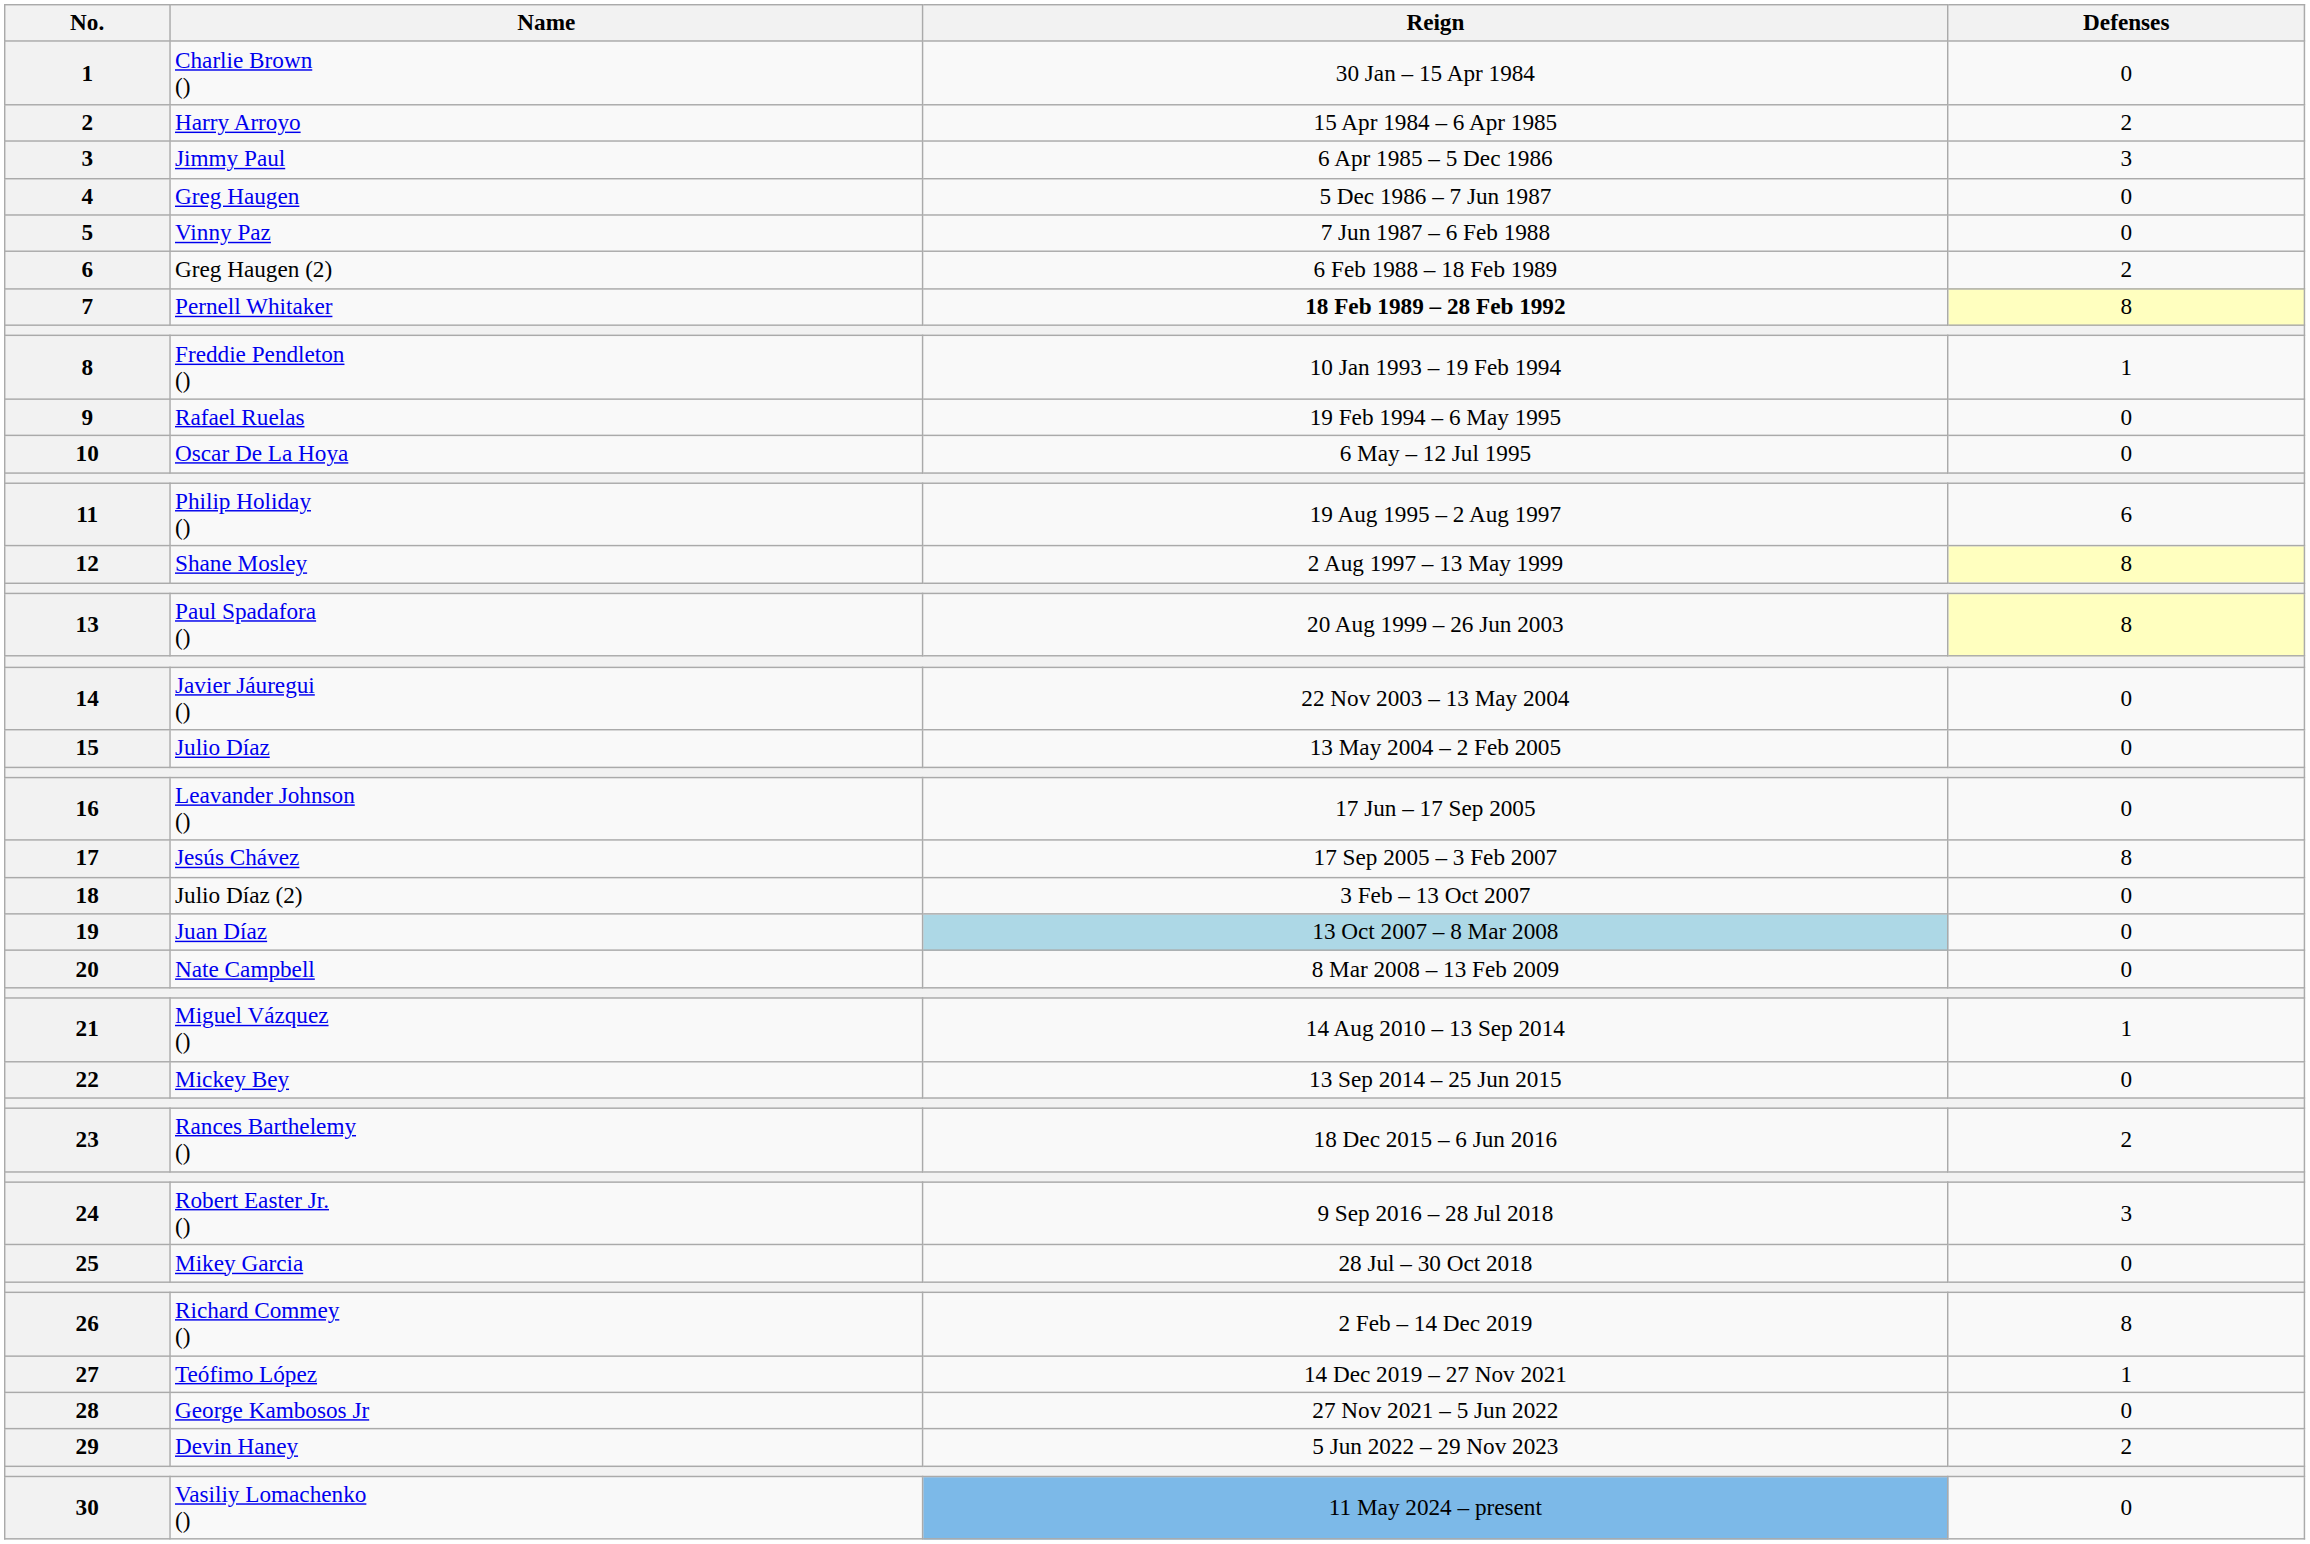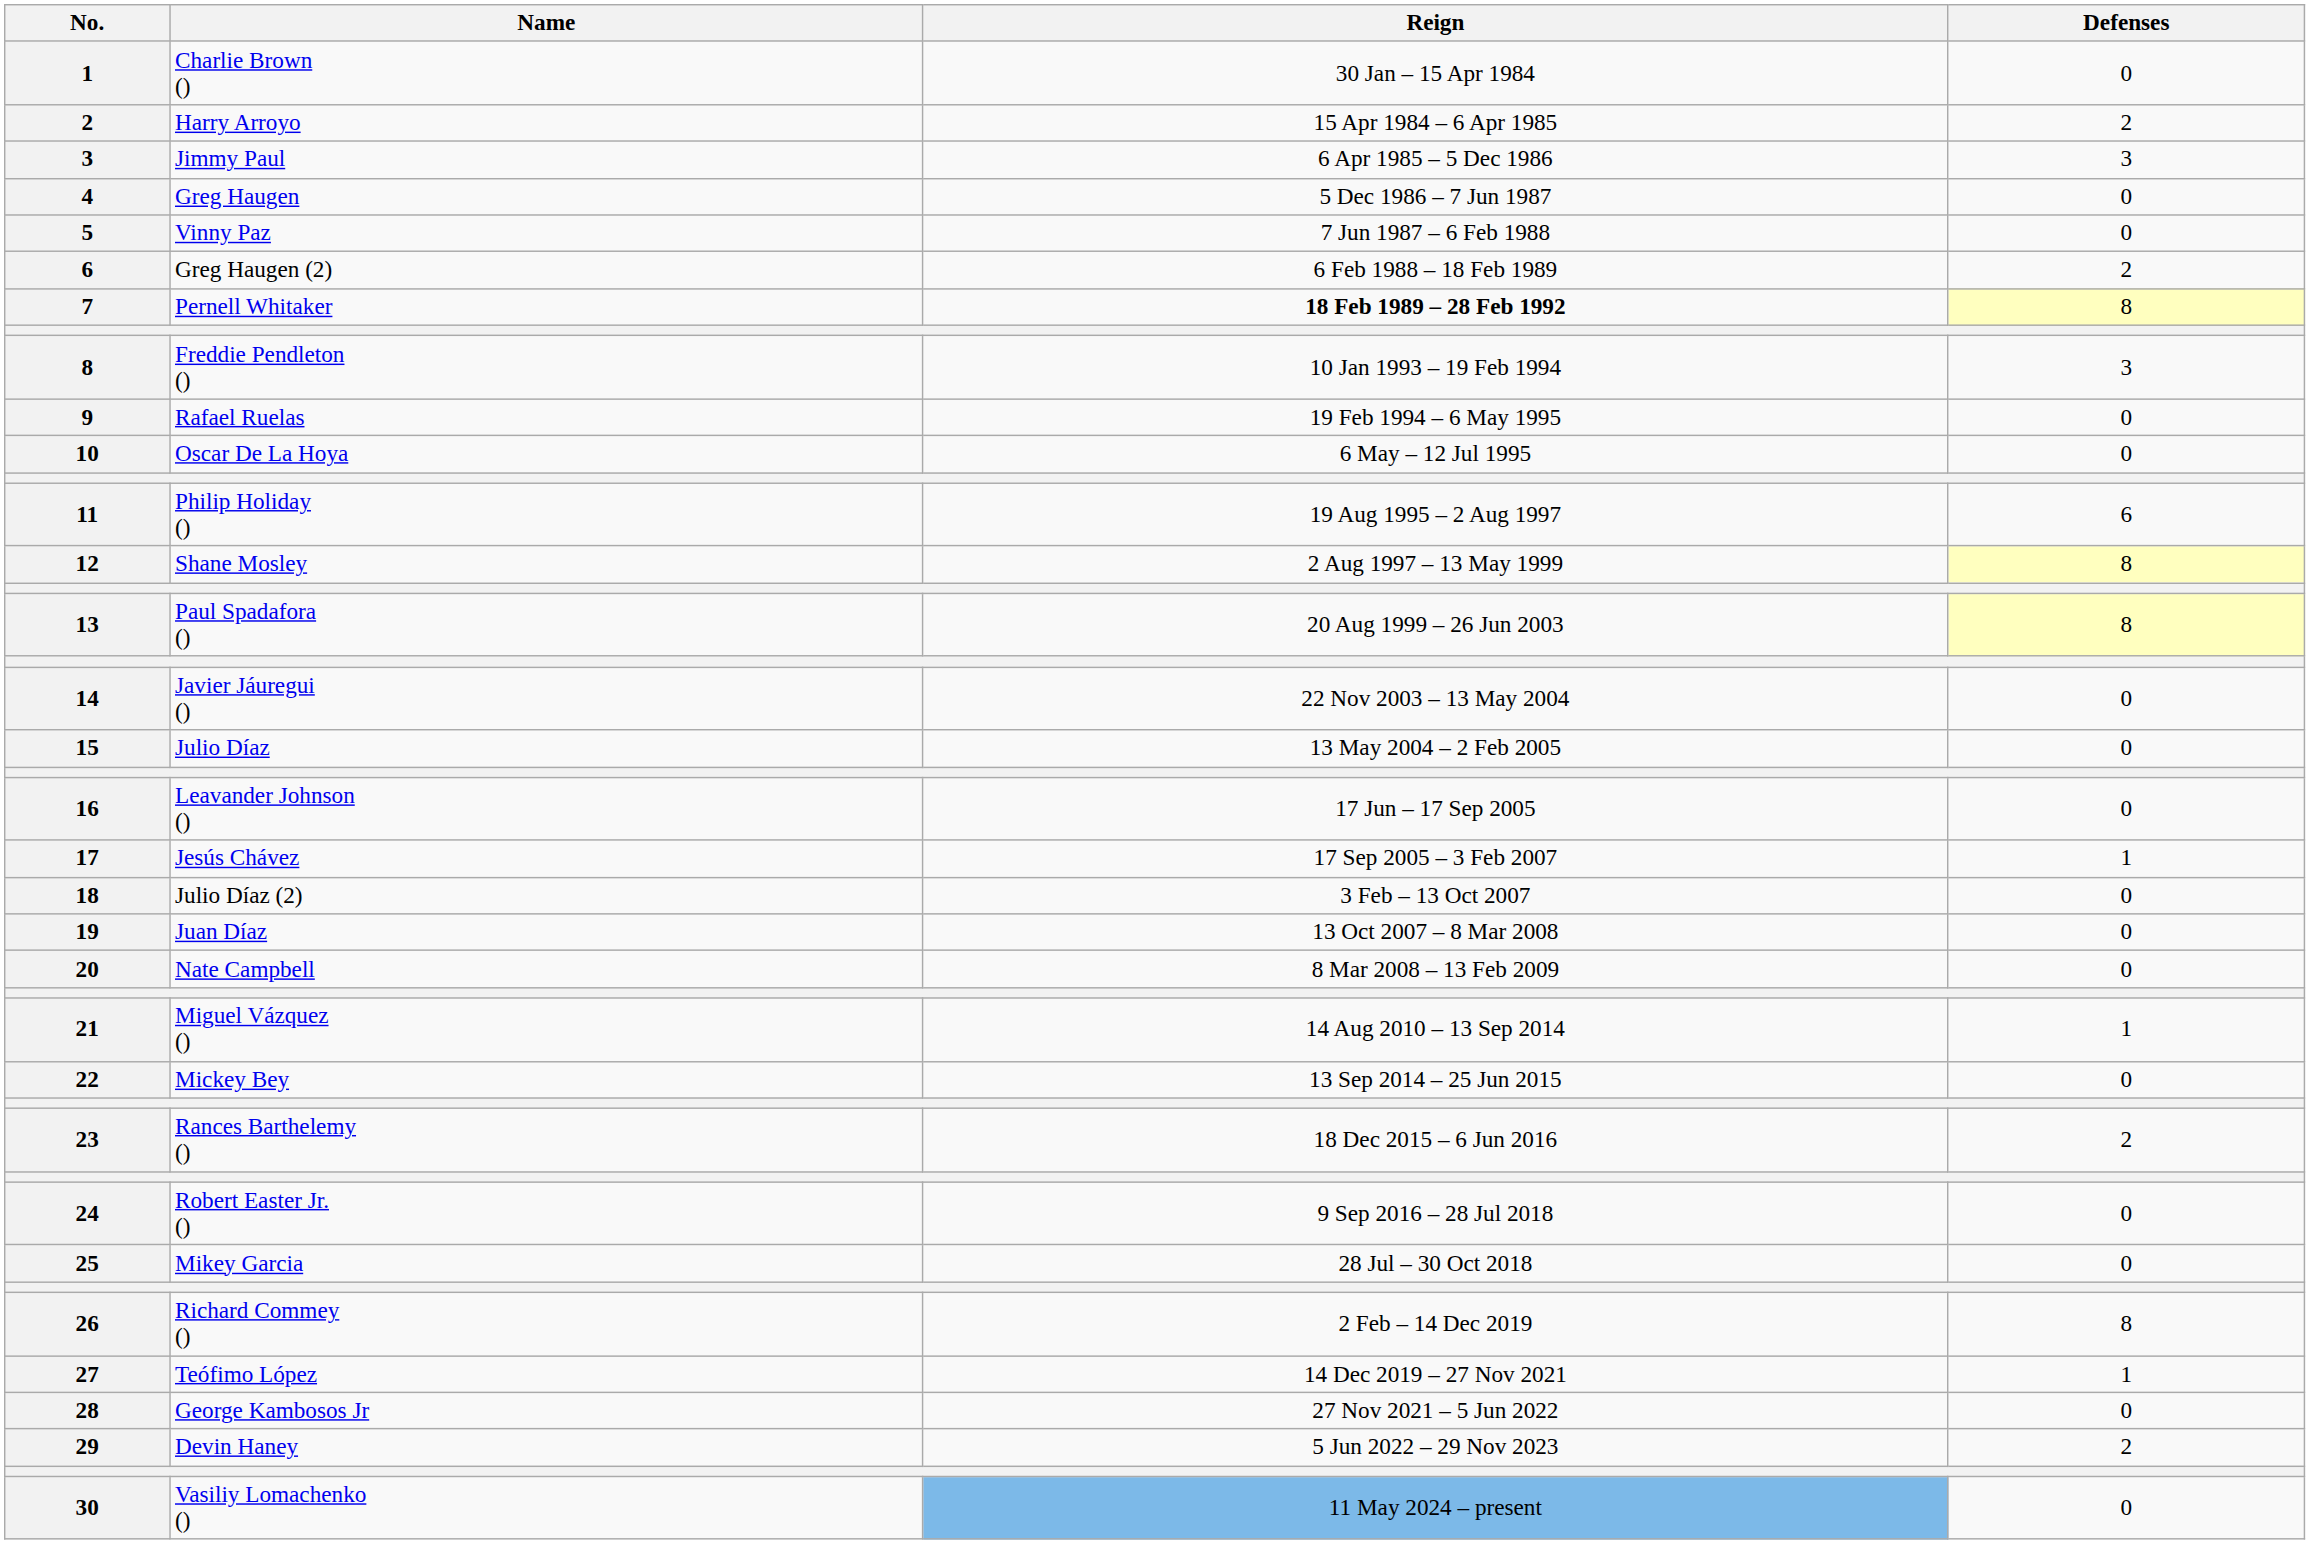Freddie Pendleton () | Defenses: 1 -> 3
Jesús Chávez | Defenses: 8 -> 1
Juan Díaz | Reign: lightblue background -> no background
Robert Easter Jr. () | Defenses: 3 -> 0
